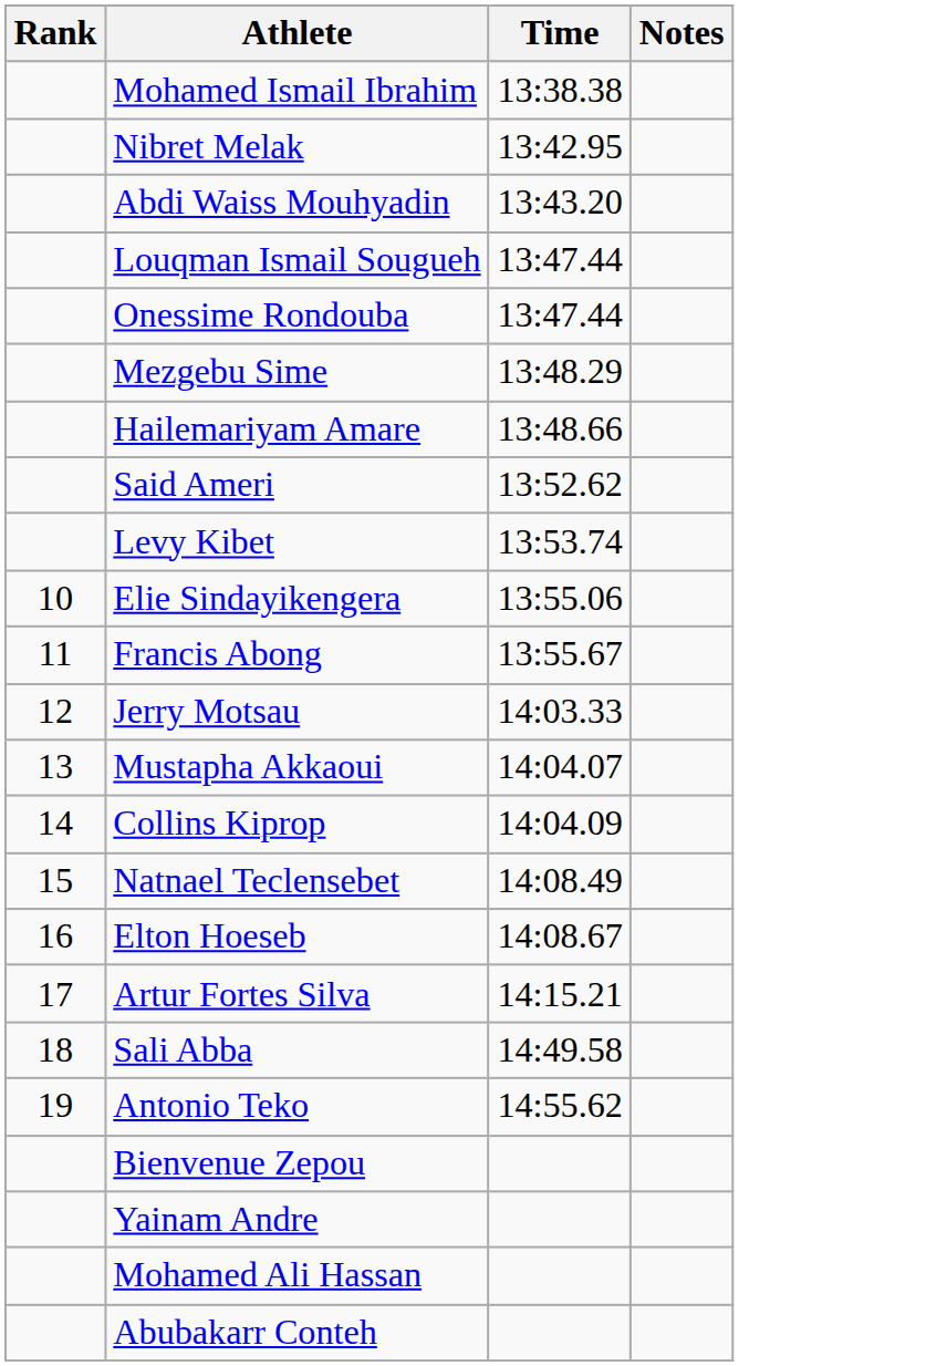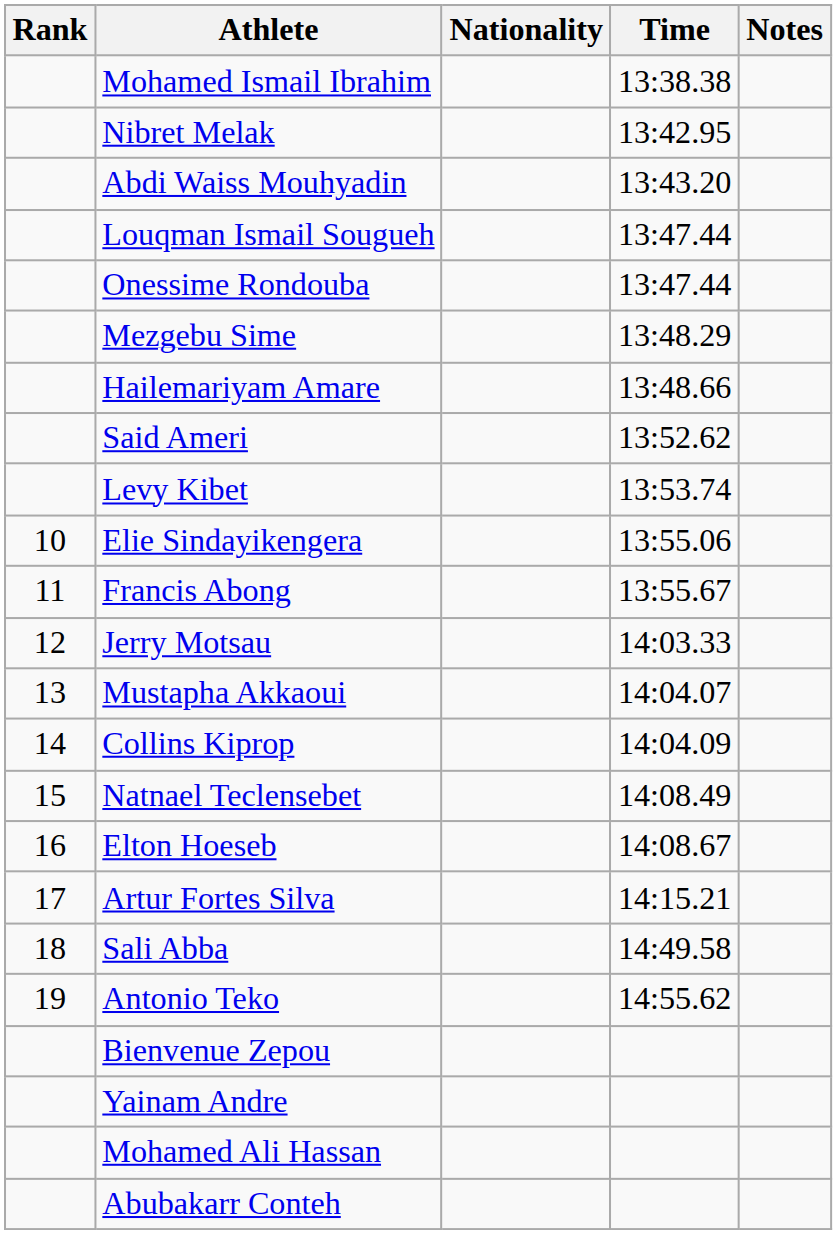+ column: Nationality
